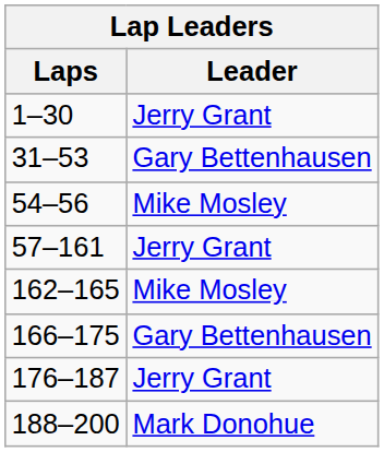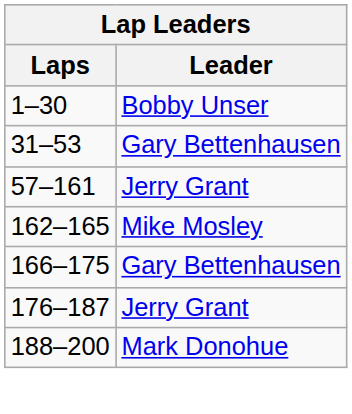1–30 | Leader: Jerry Grant -> Bobby Unser
- row: 54–56 | Mike Mosley
